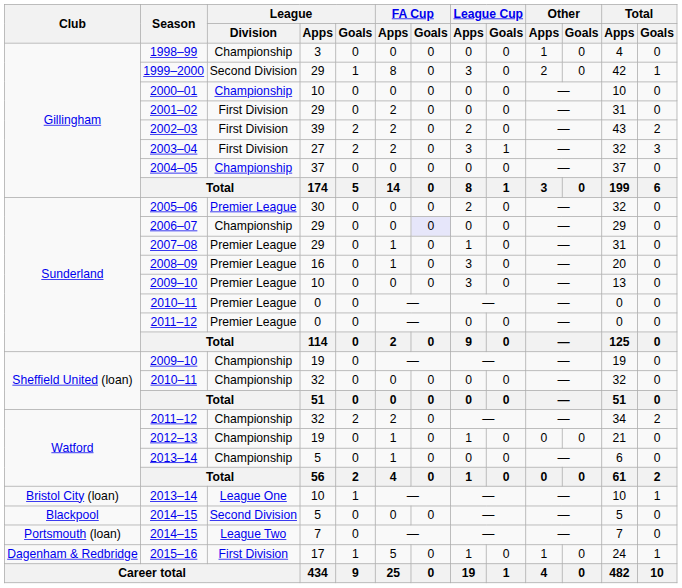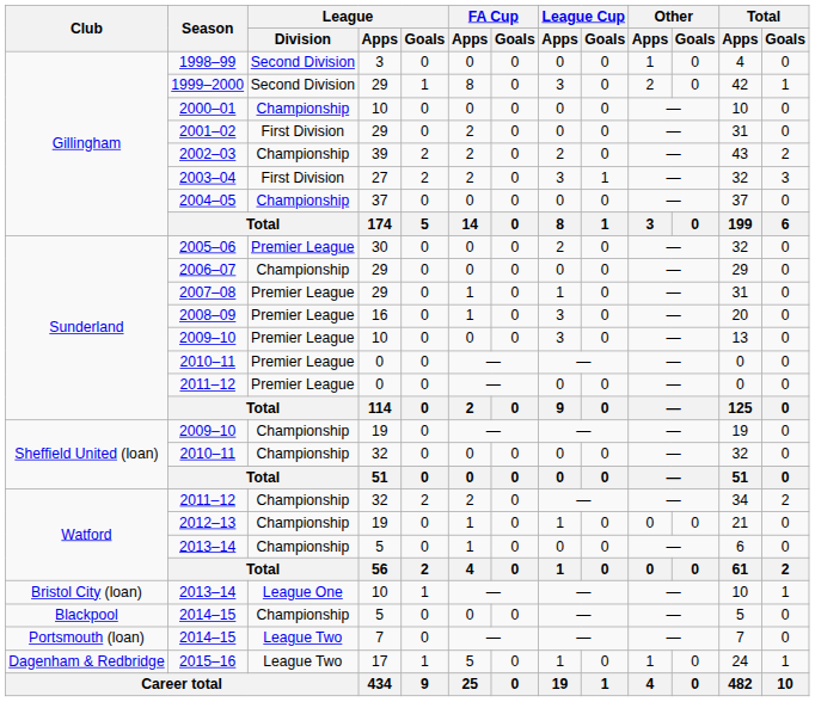1998–99 | League / Division: Championship -> Second Division
2002–03 | League / Division: First Division -> Championship
2006–07 | FA Cup / Goals: lavender background -> no background
2014–15 / 5 | League / Division: Second Division -> Championship
2015–16 | League / Division: First Division -> League Two
